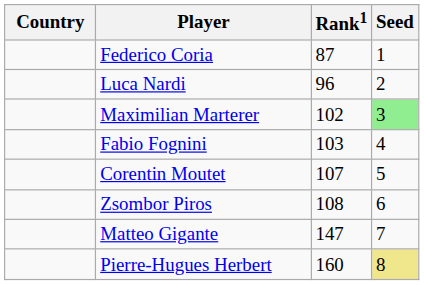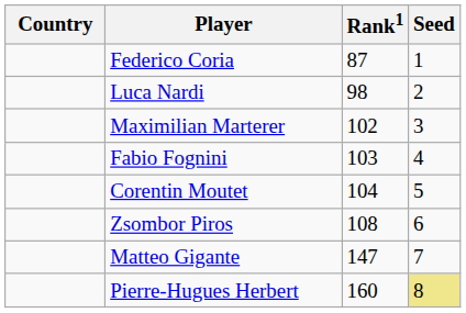Luca Nardi | Rank1: 96 -> 98
Maximilian Marterer | Seed: lightgreen background -> no background
Corentin Moutet | Rank1: 107 -> 104
